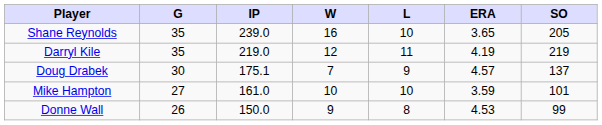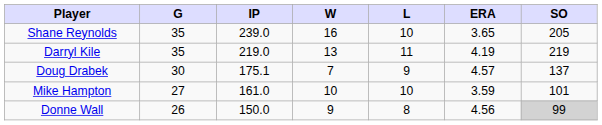Darryl Kile | W: 12 -> 13
Donne Wall | ERA: 4.53 -> 4.56
Donne Wall | SO: no background -> lightgrey background
